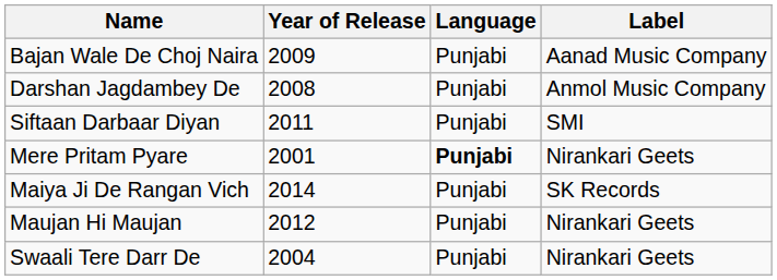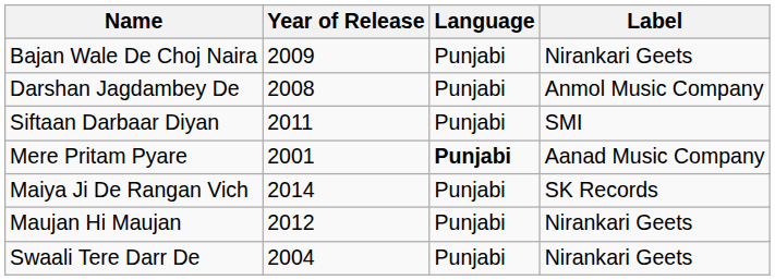Bajan Wale De Choj Naira | Label: Aanad Music Company -> Nirankari Geets
Mere Pritam Pyare | Label: Nirankari Geets -> Aanad Music Company
